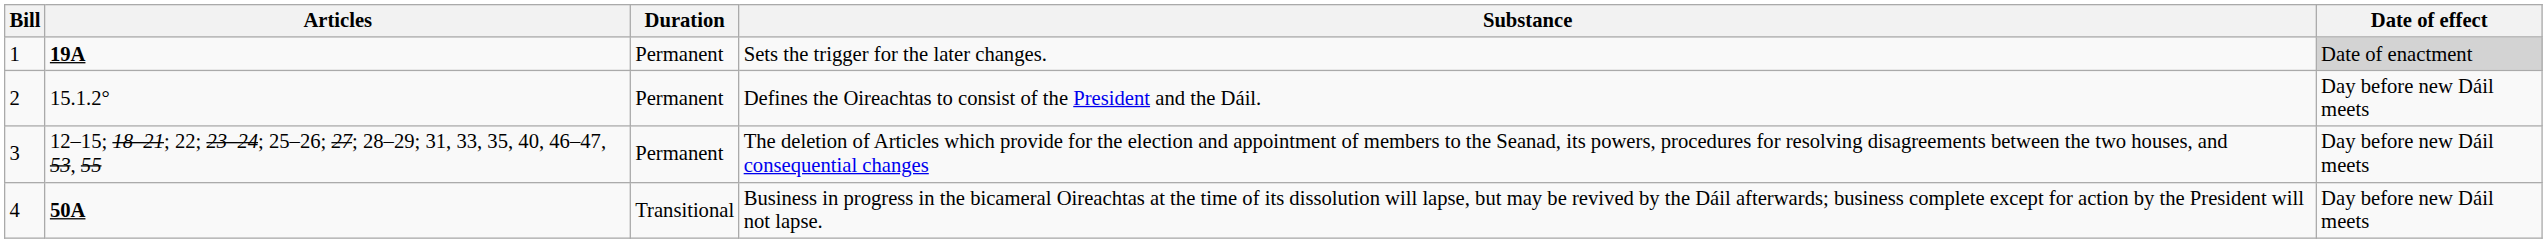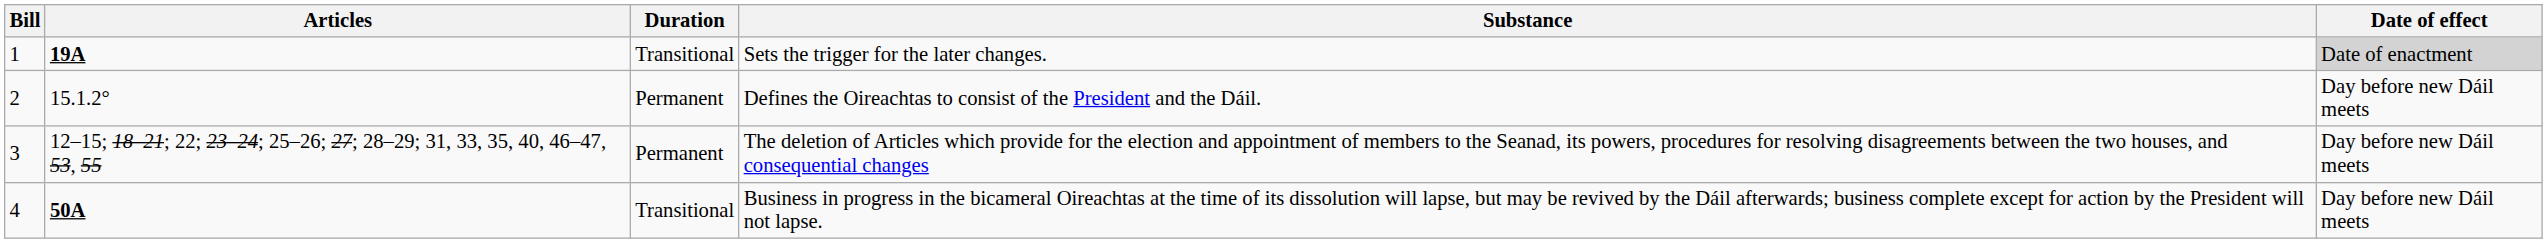Sets the trigger for the later changes. | Duration: Permanent -> Transitional
